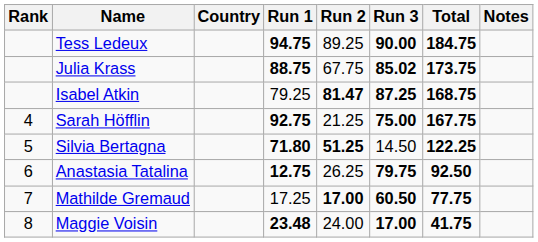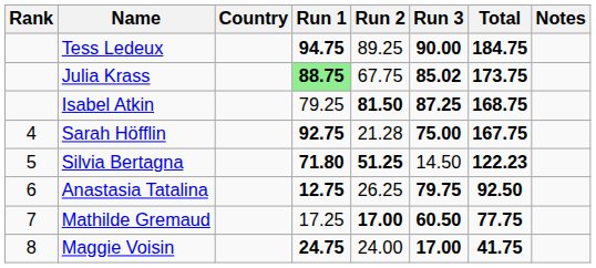Julia Krass | Run 1: no background -> lightgreen background
Isabel Atkin | Run 2: 81.47 -> 81.50
Sarah Höfflin | Run 2: 21.25 -> 21.28
Silvia Bertagna | Total: 122.25 -> 122.23
Maggie Voisin | Run 1: 23.48 -> 24.75
